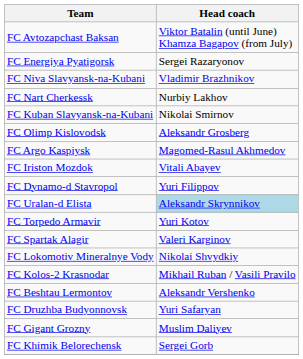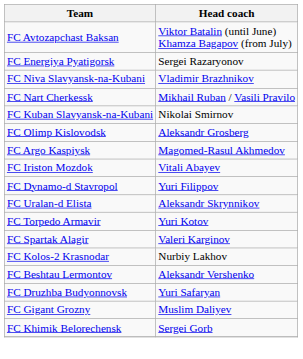FC Nart Cherkessk | Head coach: Nurbiy Lakhov -> Mikhail Ruban / Vasili Pravilo
FC Uralan-d Elista | Head coach: lightblue background -> no background
- row: FC Lokomotiv Mineralnye Vody | Nikolai Shvydkiy
FC Kolos-2 Krasnodar | Head coach: Mikhail Ruban / Vasili Pravilo -> Nurbiy Lakhov
